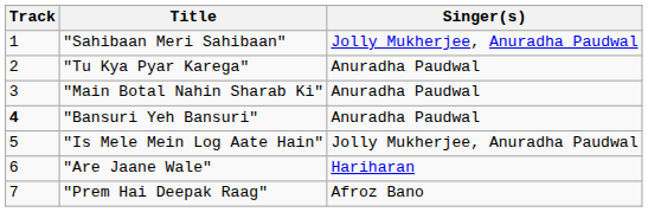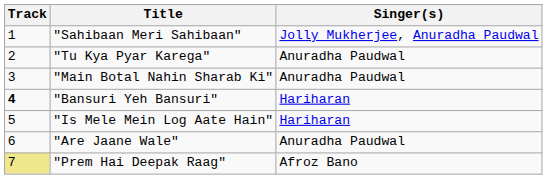"Bansuri Yeh Bansuri" | Singer(s): Anuradha Paudwal -> Hariharan
"Is Mele Mein Log Aate Hain" | Singer(s): Jolly Mukherjee, Anuradha Paudwal -> Hariharan
"Are Jaane Wale" | Singer(s): Hariharan -> Anuradha Paudwal
"Prem Hai Deepak Raag" | Track: no background -> khaki background
